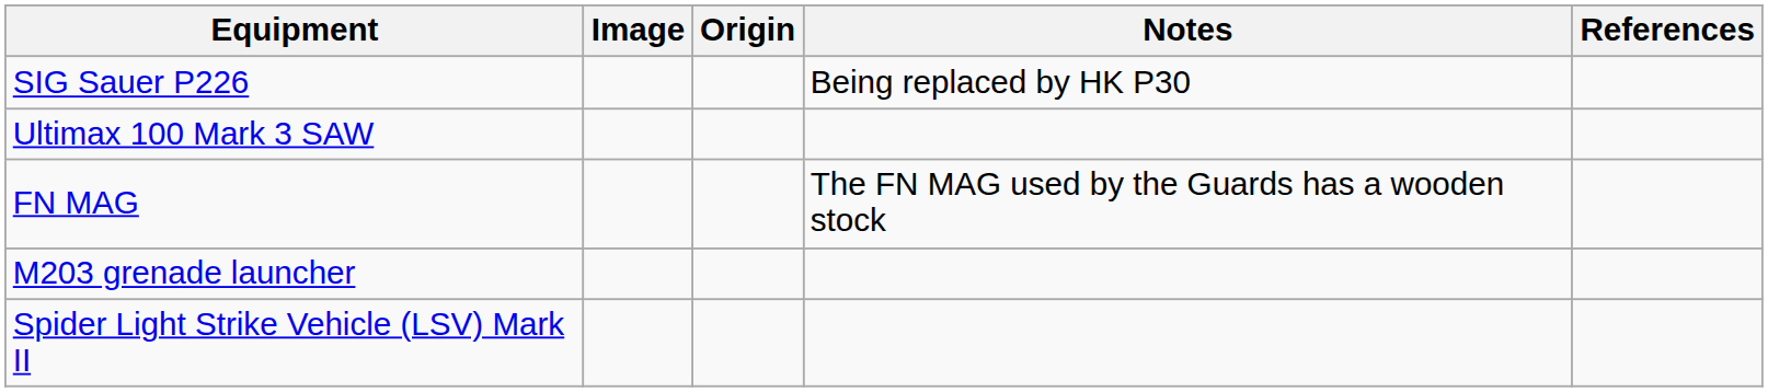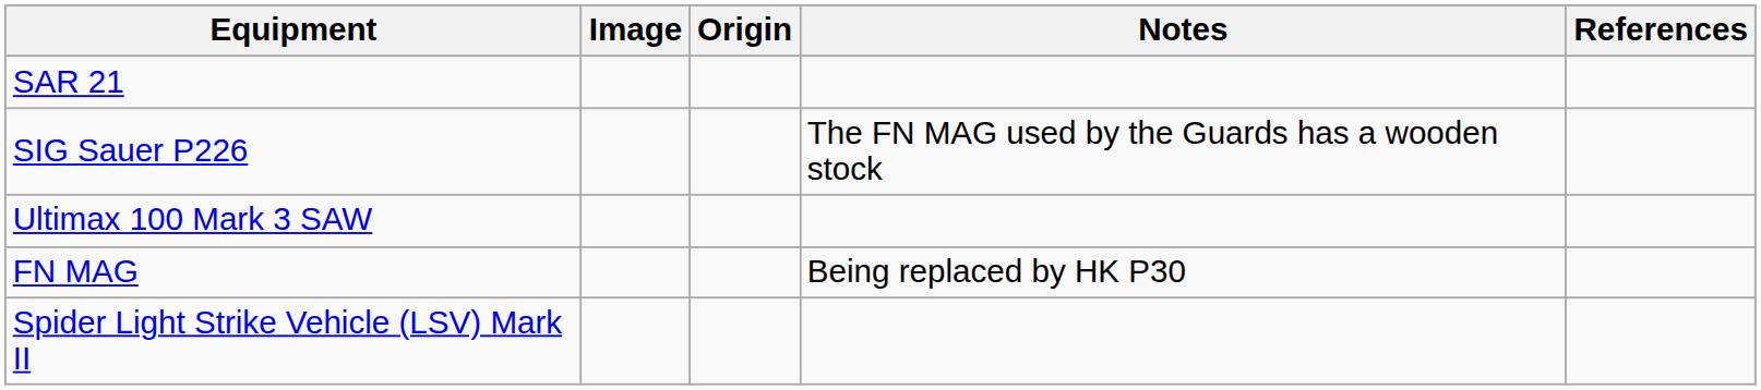+ row: SAR 21
SIG Sauer P226 | Notes: Being replaced by HK P30 -> The FN MAG used by the Guards has a wooden stock
FN MAG | Notes: The FN MAG used by the Guards has a wooden stock -> Being replaced by HK P30
- row: M203 grenade launcher
